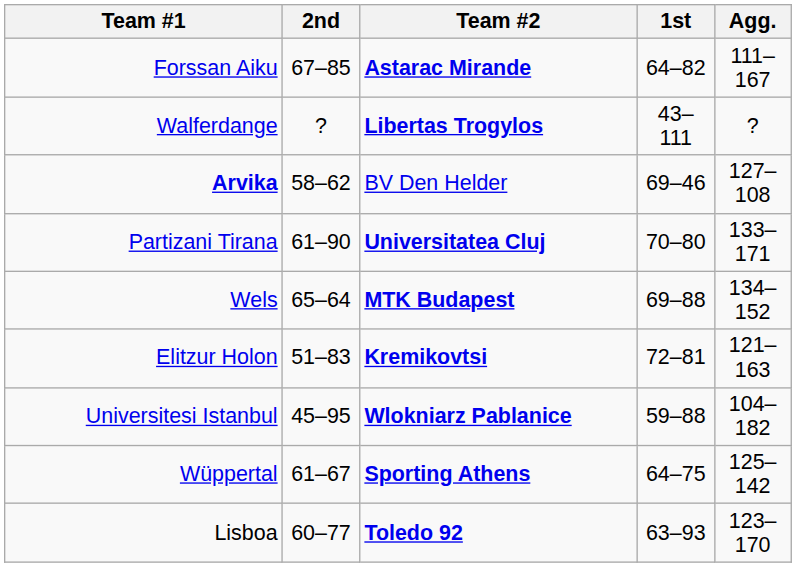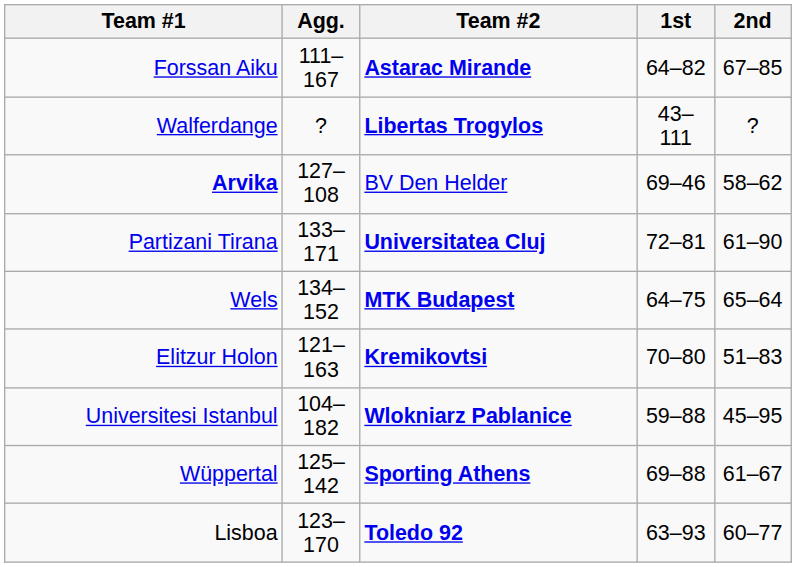columns swapped: Agg. <-> 2nd
Partizani Tirana | 1st: 70–80 -> 72–81
Wels | 1st: 69–88 -> 64–75
Elitzur Holon | 1st: 72–81 -> 70–80
Wüppertal | 1st: 64–75 -> 69–88
